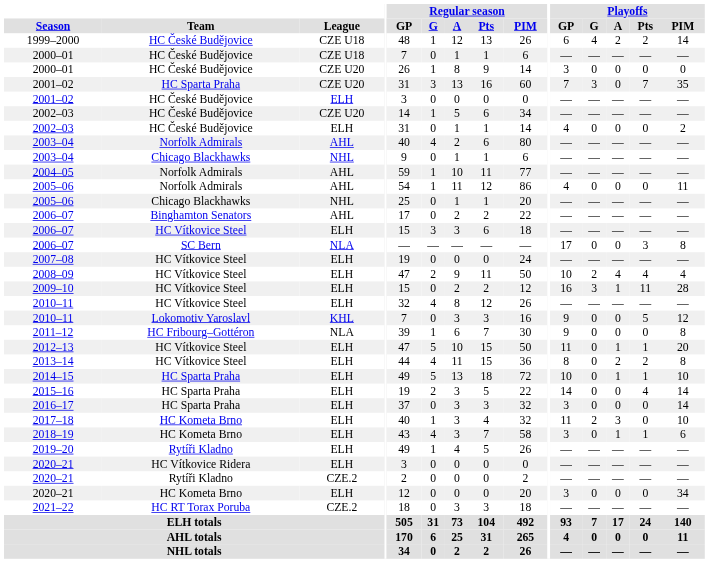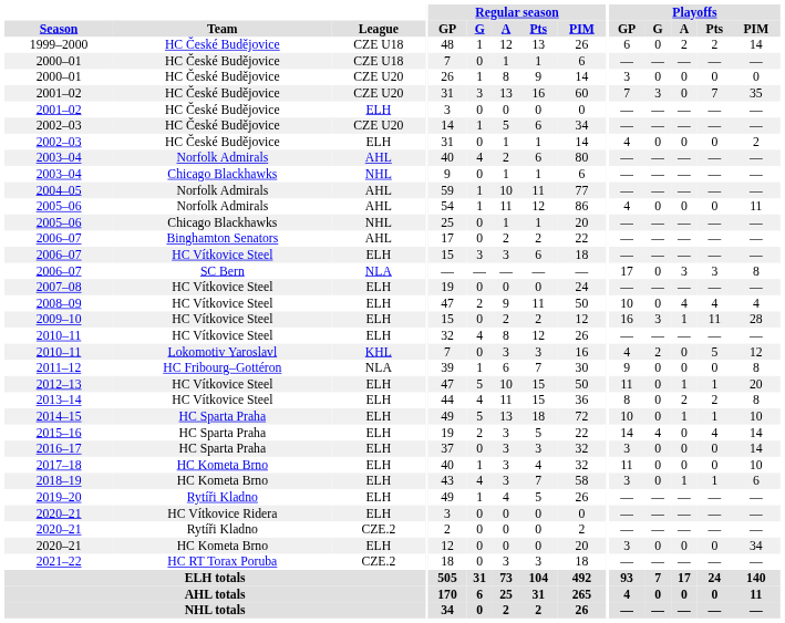1999–2000 | Playoffs / G: 4 -> 0
2001–02 / CZE U20 | Team: HC Sparta Praha -> HC České Budějovice
2006–07 / NLA | Playoffs / A: 0 -> 3
2008–09 | Playoffs / G: 2 -> 0
2010–11 / KHL | Playoffs / GP: 9 -> 4
2010–11 / KHL | Playoffs / G: 0 -> 2
2015–16 | Playoffs / G: 0 -> 4
2017–18 | Playoffs / G: 2 -> 0
2017–18 | Playoffs / A: 3 -> 0
